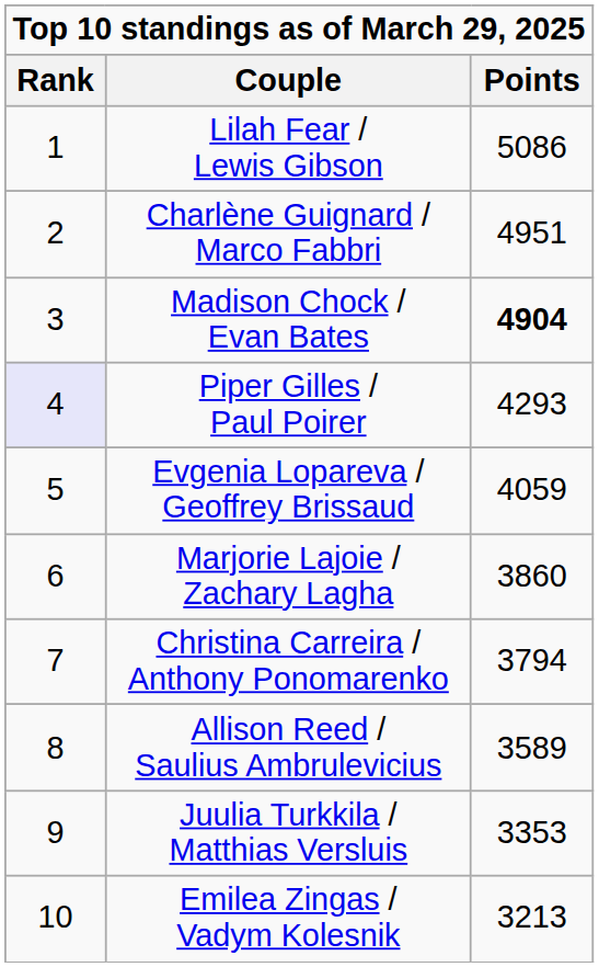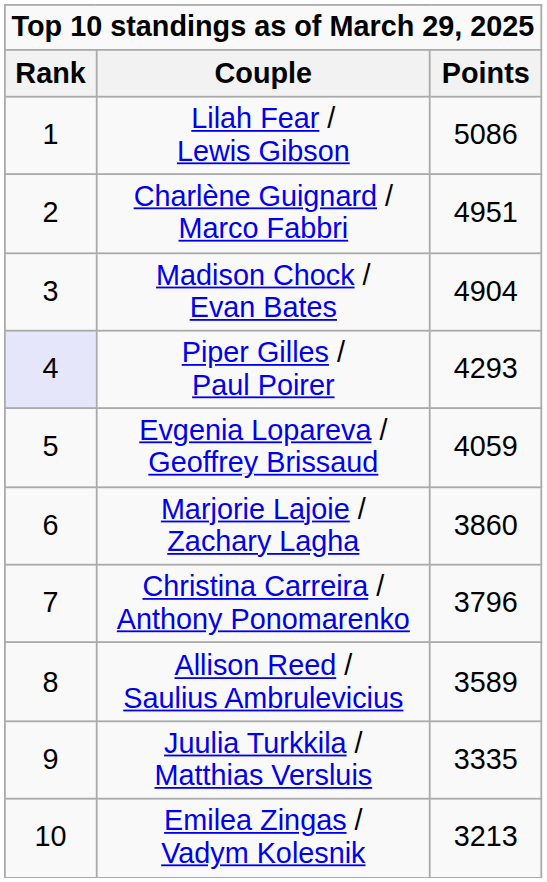Madison Chock / Evan Bates | Points: bold -> normal
Christina Carreira / Anthony Ponomarenko | Points: 3794 -> 3796
Juulia Turkkila / Matthias Versluis | Points: 3353 -> 3335
